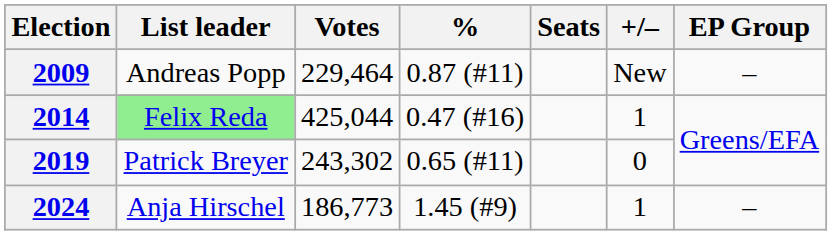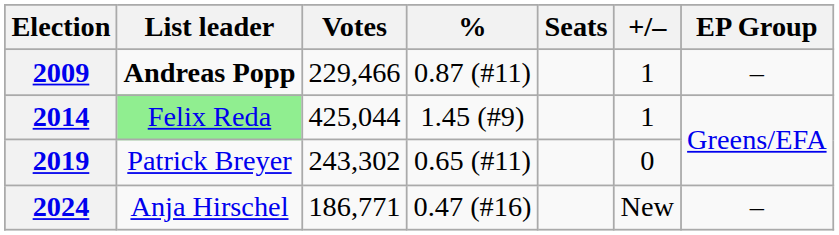2009 | List leader: normal -> bold
2009 | Votes: 229,464 -> 229,466
2009 | +/–: New -> 1
2014 | %: 0.47 (#16) -> 1.45 (#9)
2024 | Votes: 186,773 -> 186,771
2024 | %: 1.45 (#9) -> 0.47 (#16)
2024 | +/–: 1 -> New
